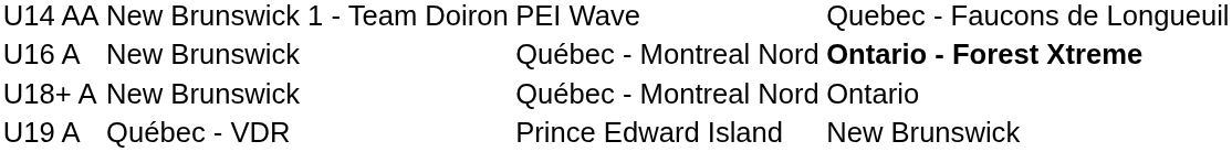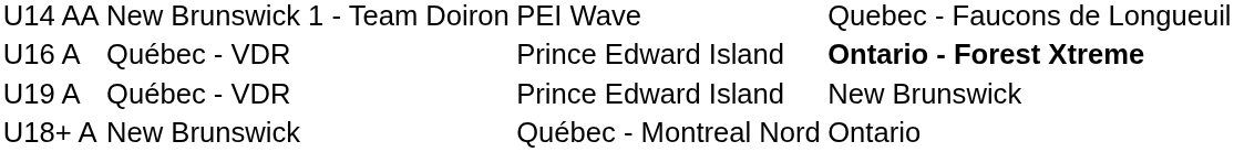U16 A | column 2: New Brunswick -> Québec - VDR
U16 A | column 3: Québec - Montreal Nord -> Prince Edward Island
rows swapped: U19 A <-> U18+ A
